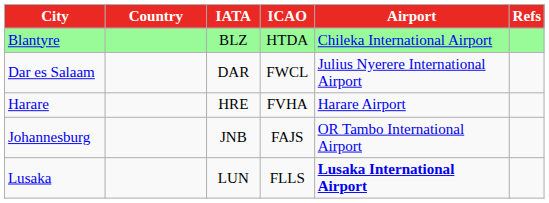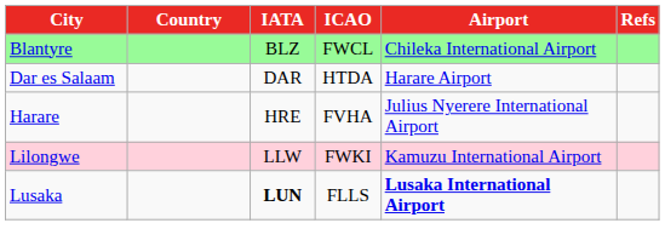Blantyre | ICAO: HTDA -> FWCL
Dar es Salaam | ICAO: FWCL -> HTDA
Dar es Salaam | Airport: Julius Nyerere International Airport -> Harare Airport
Harare | Airport: Harare Airport -> Julius Nyerere International Airport
- row: Johannesburg | JNB | FAJS | OR Tambo International Airport
+ row: Lilongwe | LLW | FWKI | Kamuzu International Airport
Lusaka | IATA: normal -> bold
